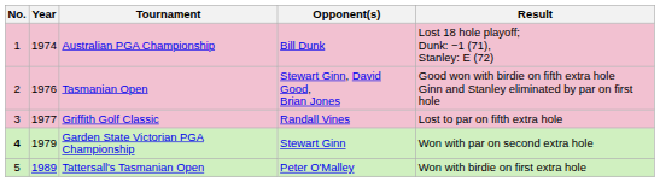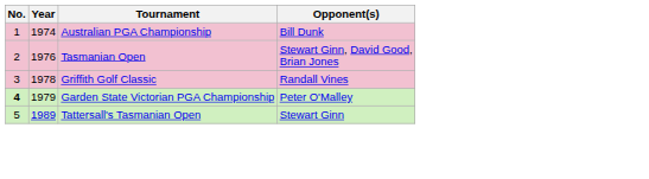- column: Result | Lost 18 hole playoff; Dunk: −1 (71), Stanley: E (72) | Good won with birdie on fifth extra hole Ginn and Stanley eliminated by par on first hole | Lost to par on fifth extra hole | Won with par on second extra hole | Won with birdie on first extra hole
Griffith Golf Classic | Year: 1977 -> 1978
Garden State Victorian PGA Championship | Opponent(s): Stewart Ginn -> Peter O'Malley
Tattersall's Tasmanian Open | Opponent(s): Peter O'Malley -> Stewart Ginn
